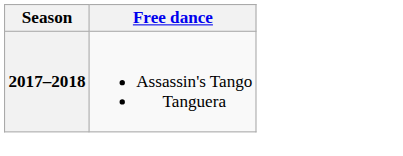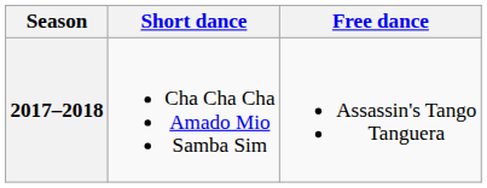+ column: Short dance | Cha Cha Cha Amado Mio Samba Sim
